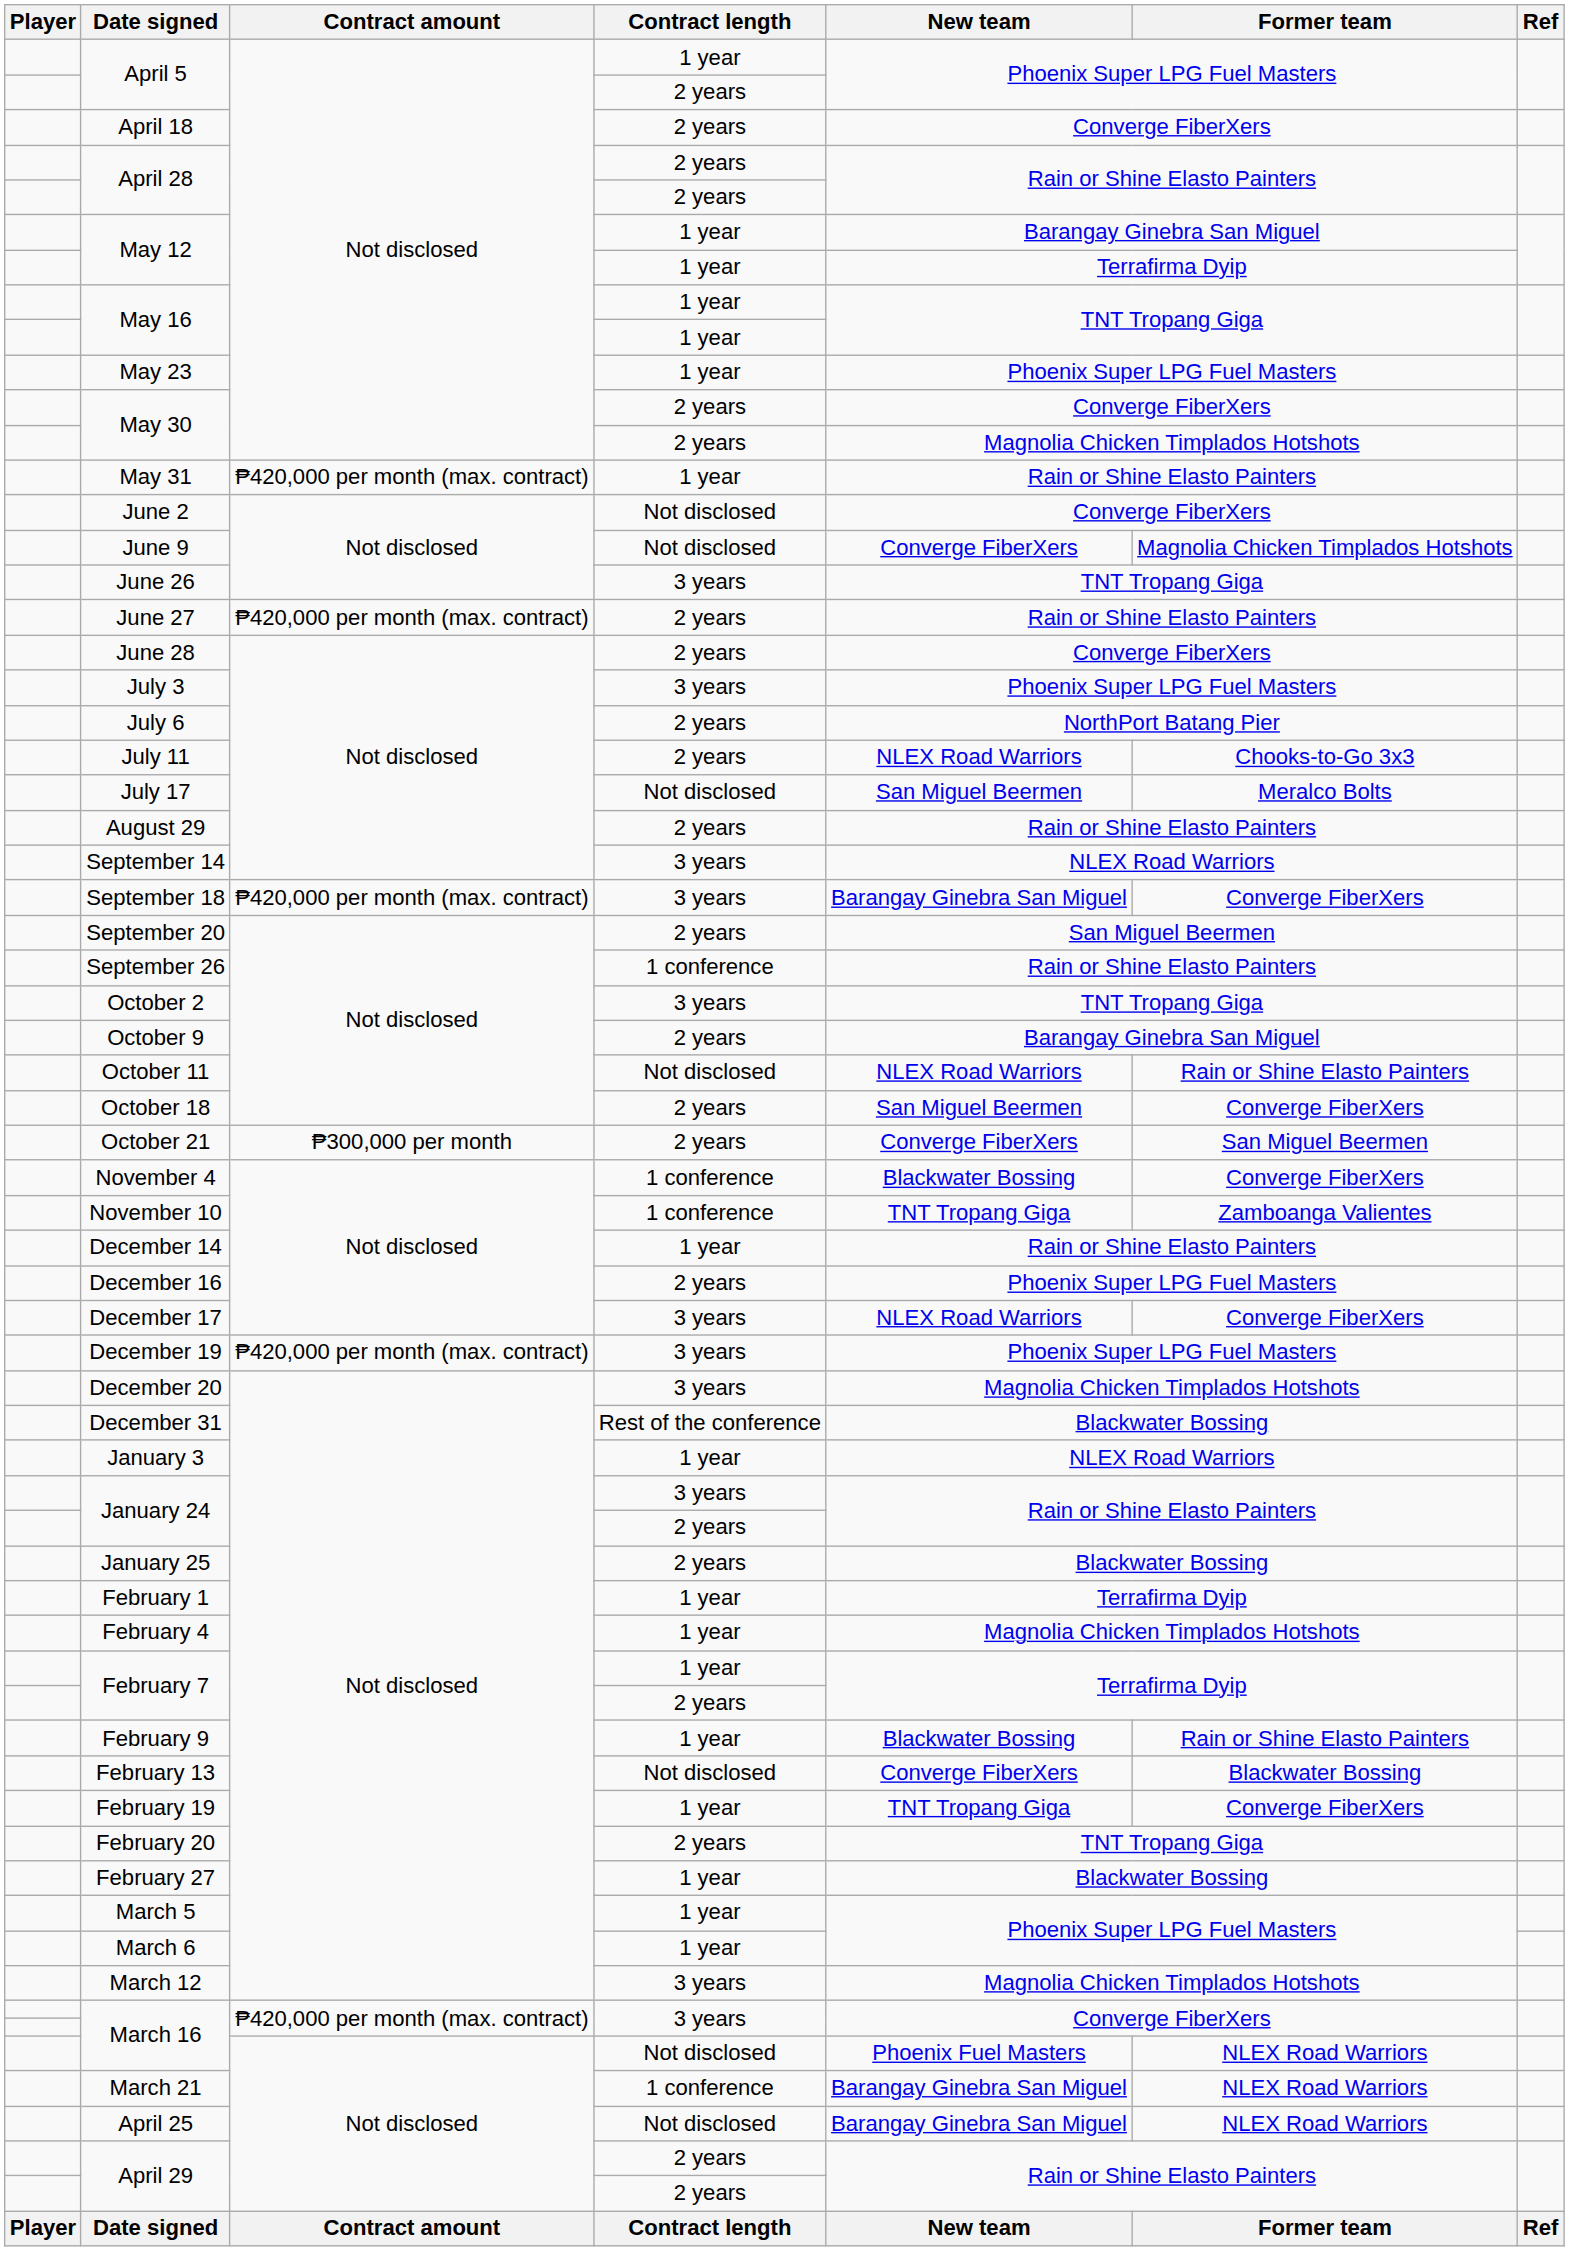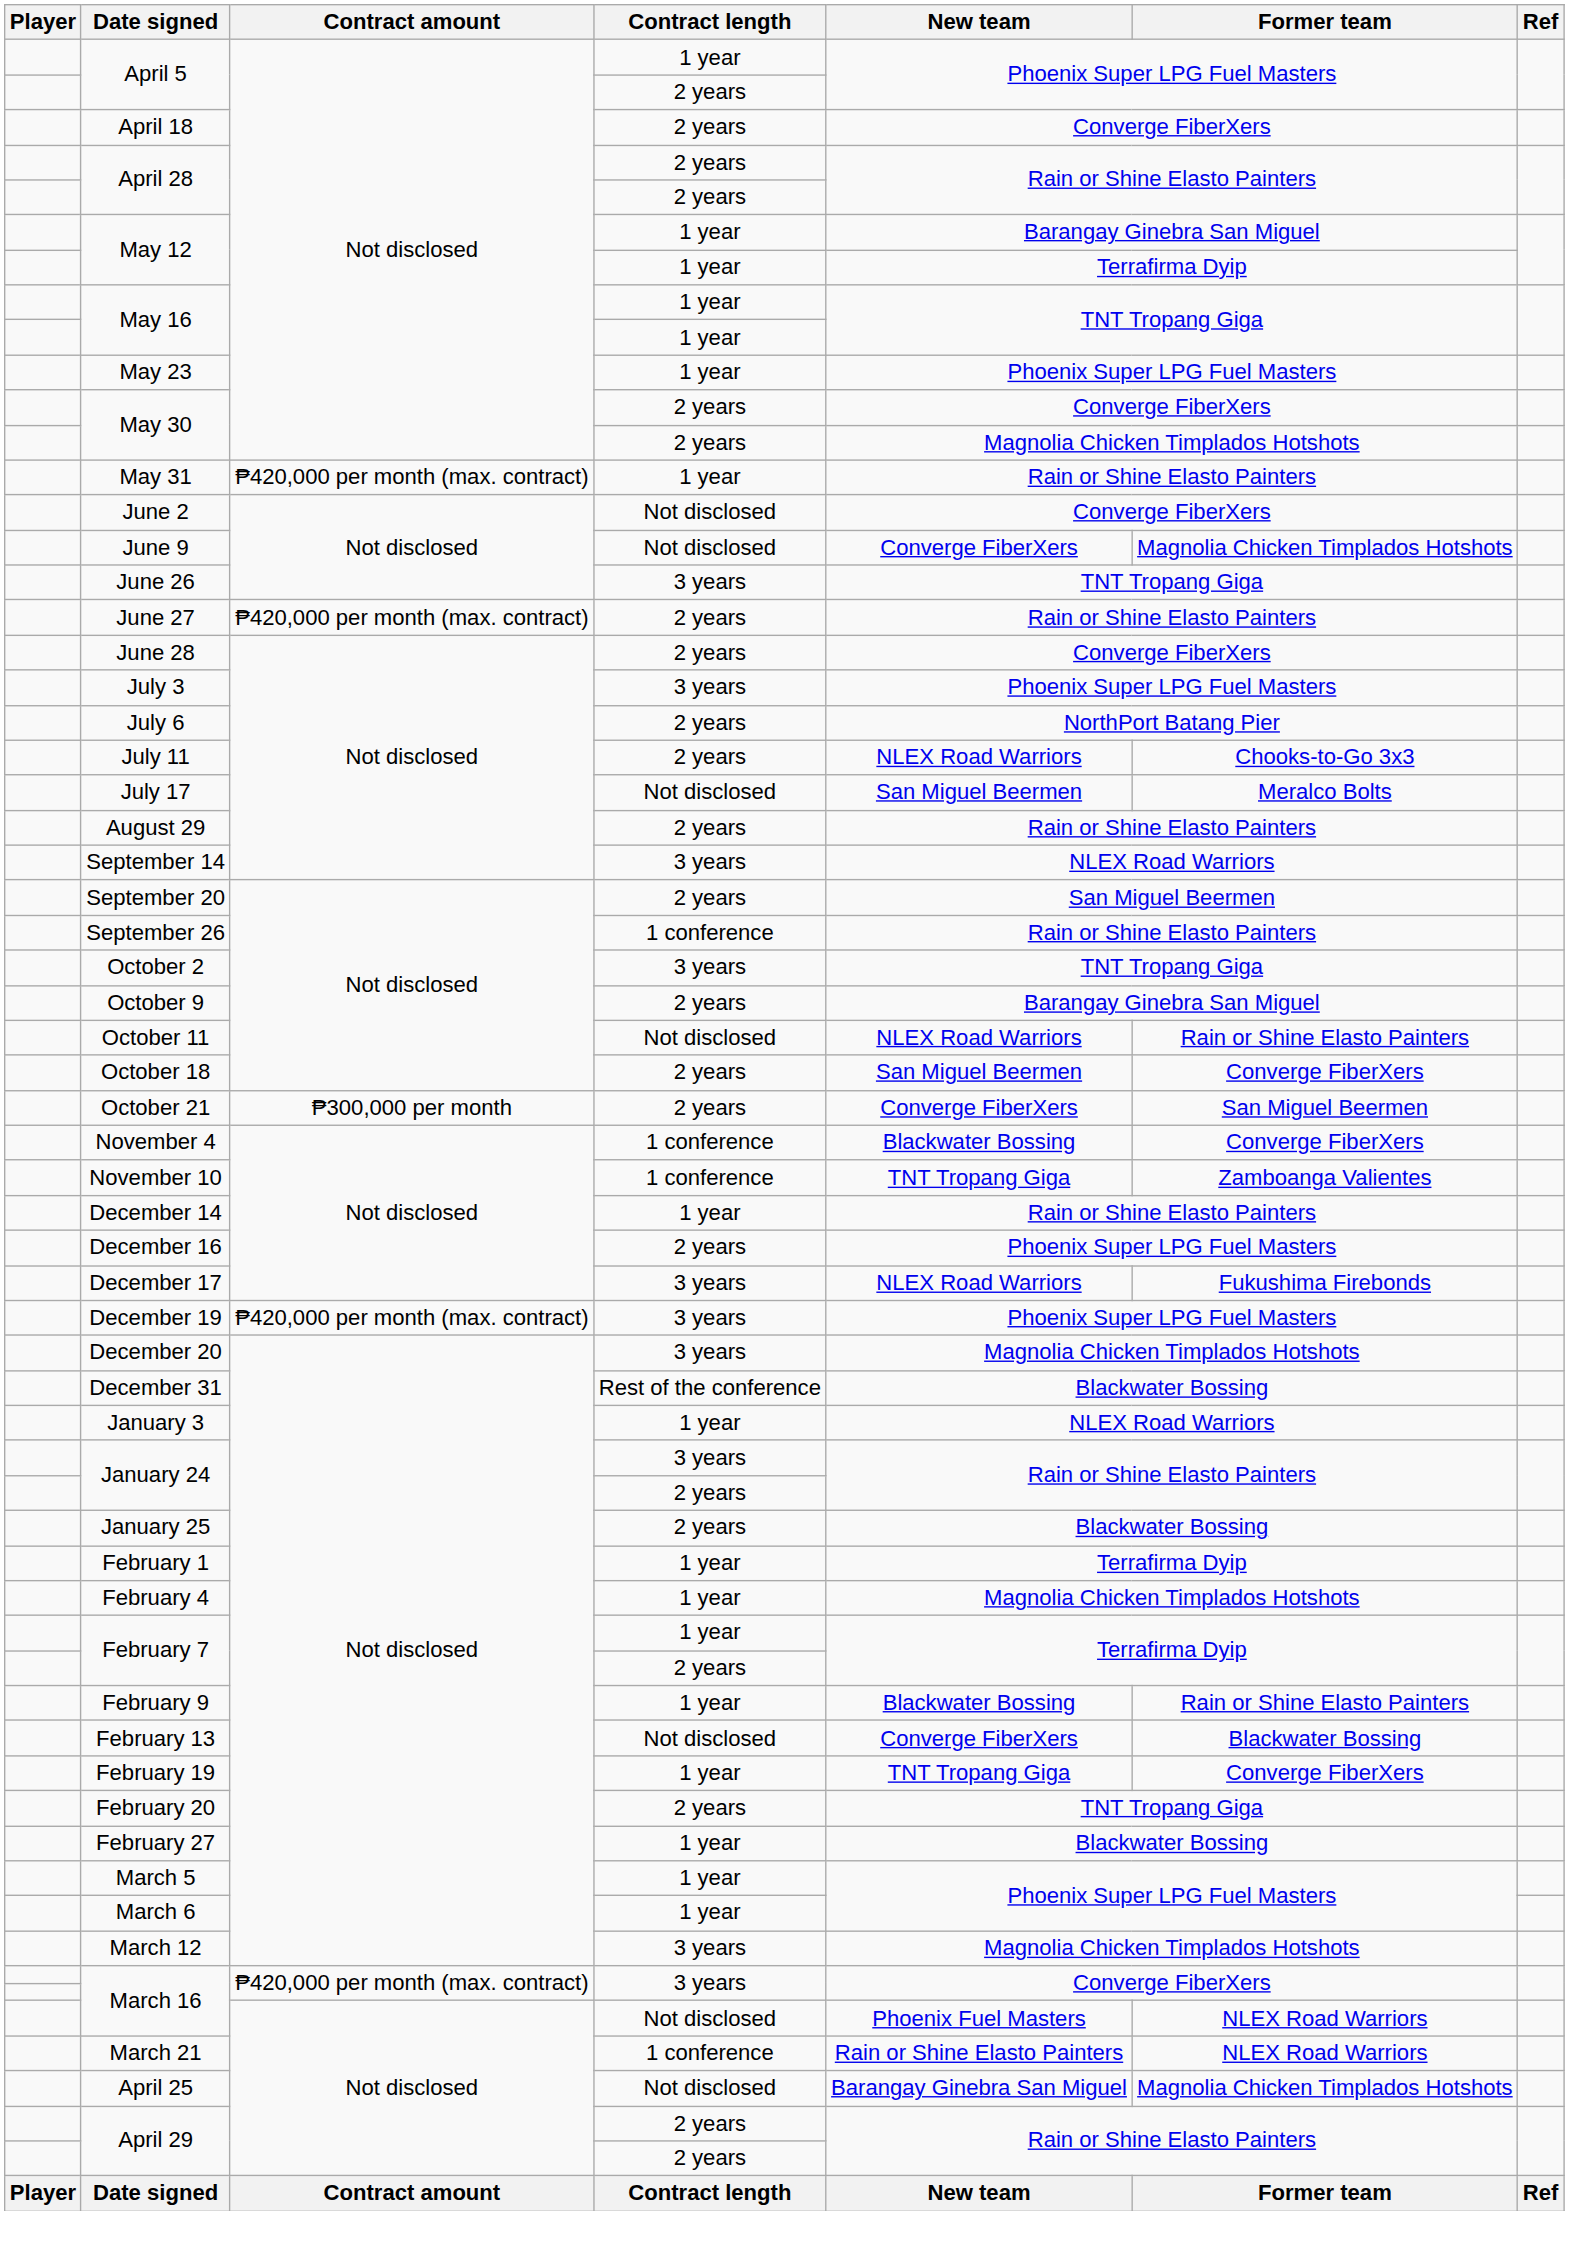- row: September 18 | ₱420,000 per month (max. contract) | 3 years | Barangay Ginebra San Miguel | Converge FiberXers
December 17 | Former team: Converge FiberXers -> Fukushima Firebonds
March 21 | New team: Barangay Ginebra San Miguel -> Rain or Shine Elasto Painters
April 25 | Former team: NLEX Road Warriors -> Magnolia Chicken Timplados Hotshots
